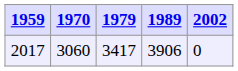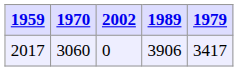columns swapped: 1979 <-> 2002
